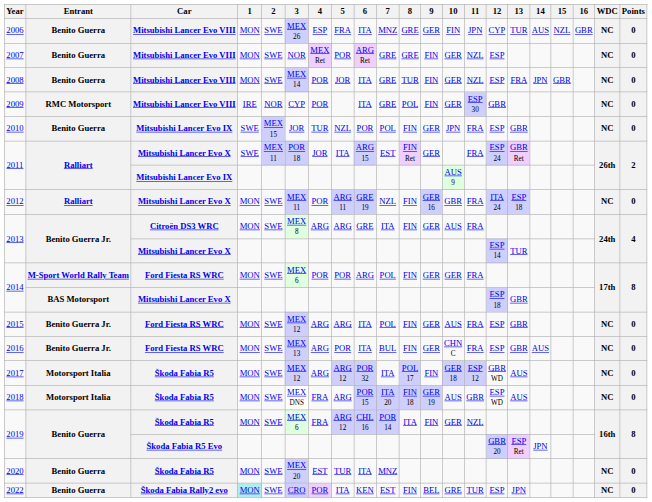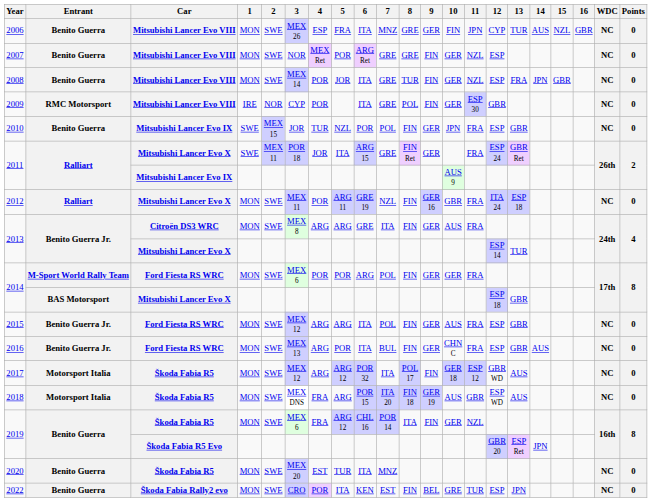2011 / Mitsubishi Lancer Evo X | 7: EST -> GRE
2022 | 1: paleturquoise background -> no background
